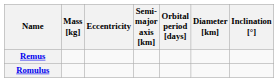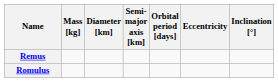columns swapped: Diameter [km] <-> Eccentricity
